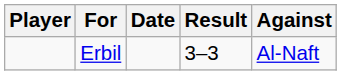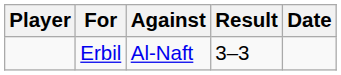columns swapped: Against <-> Date
